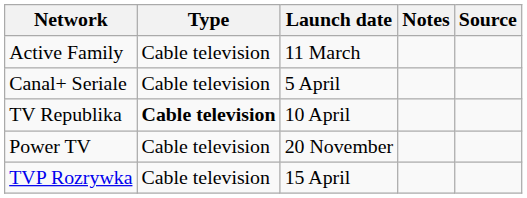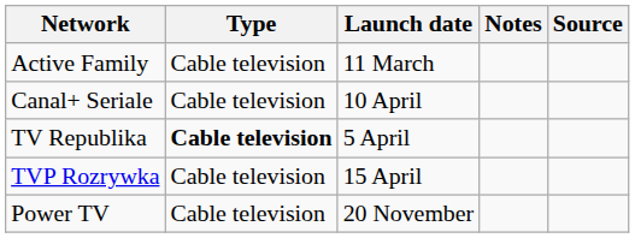Canal+ Seriale | Launch date: 5 April -> 10 April
TV Republika | Launch date: 10 April -> 5 April
rows swapped: TVP Rozrywka <-> Power TV
